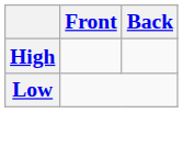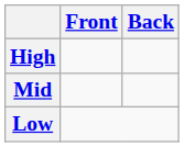+ row: Mid
